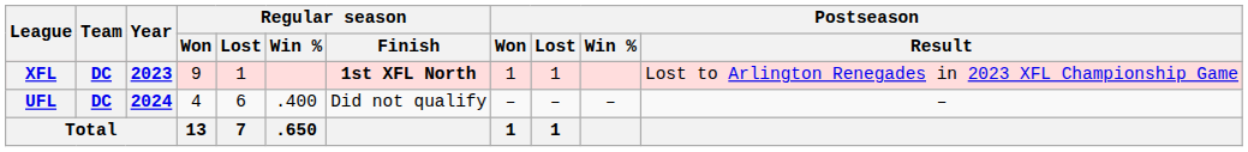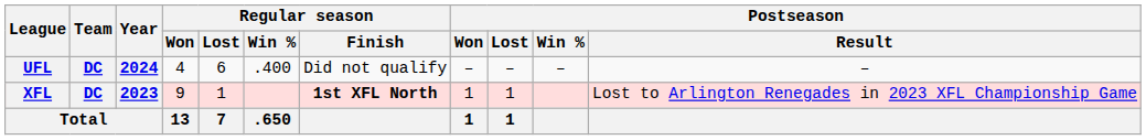rows swapped: XFL <-> UFL
